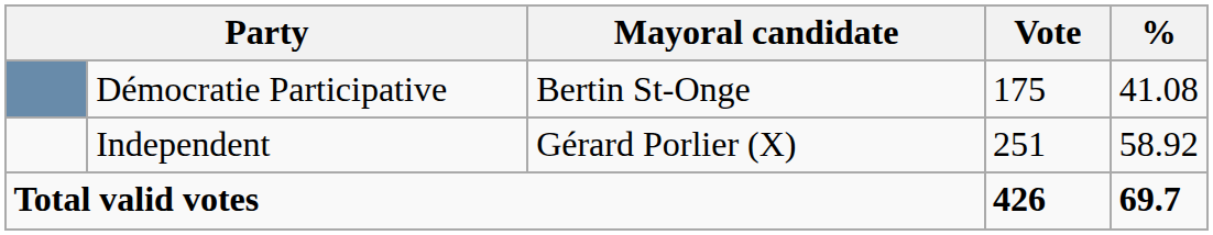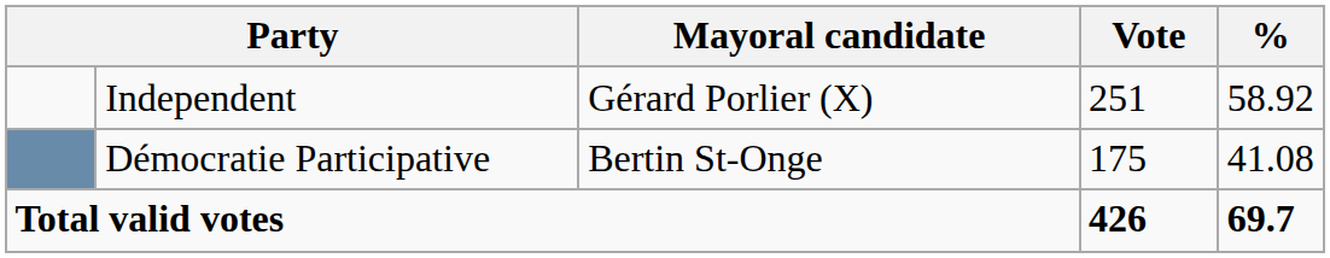rows swapped: Independent <-> Démocratie Participative
